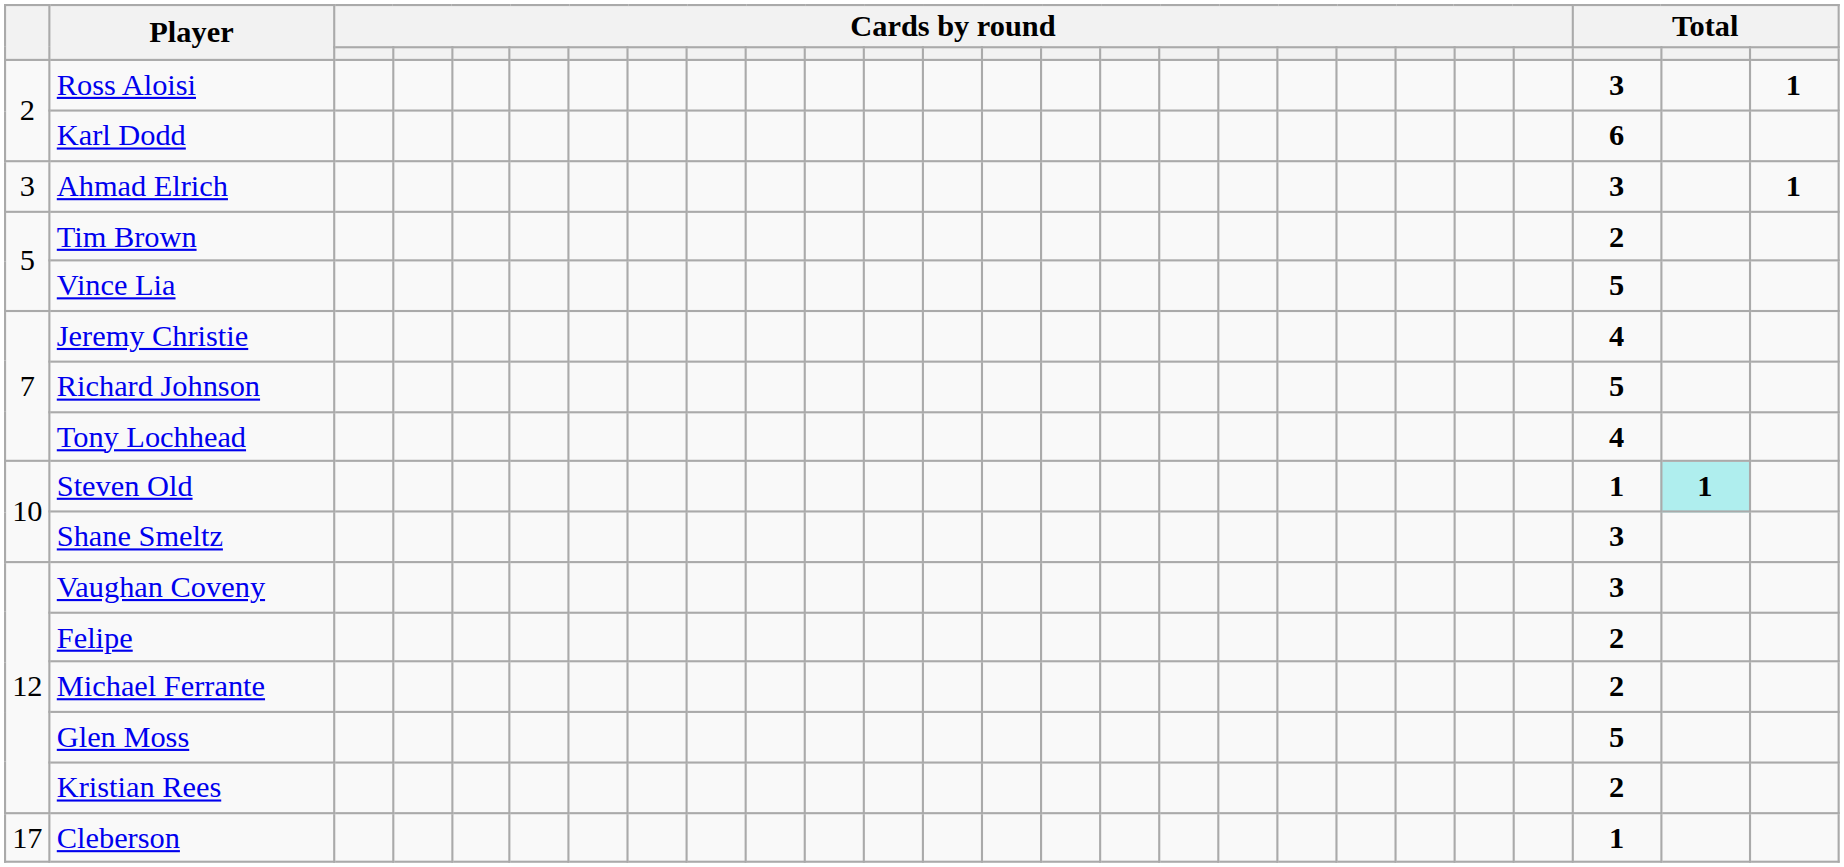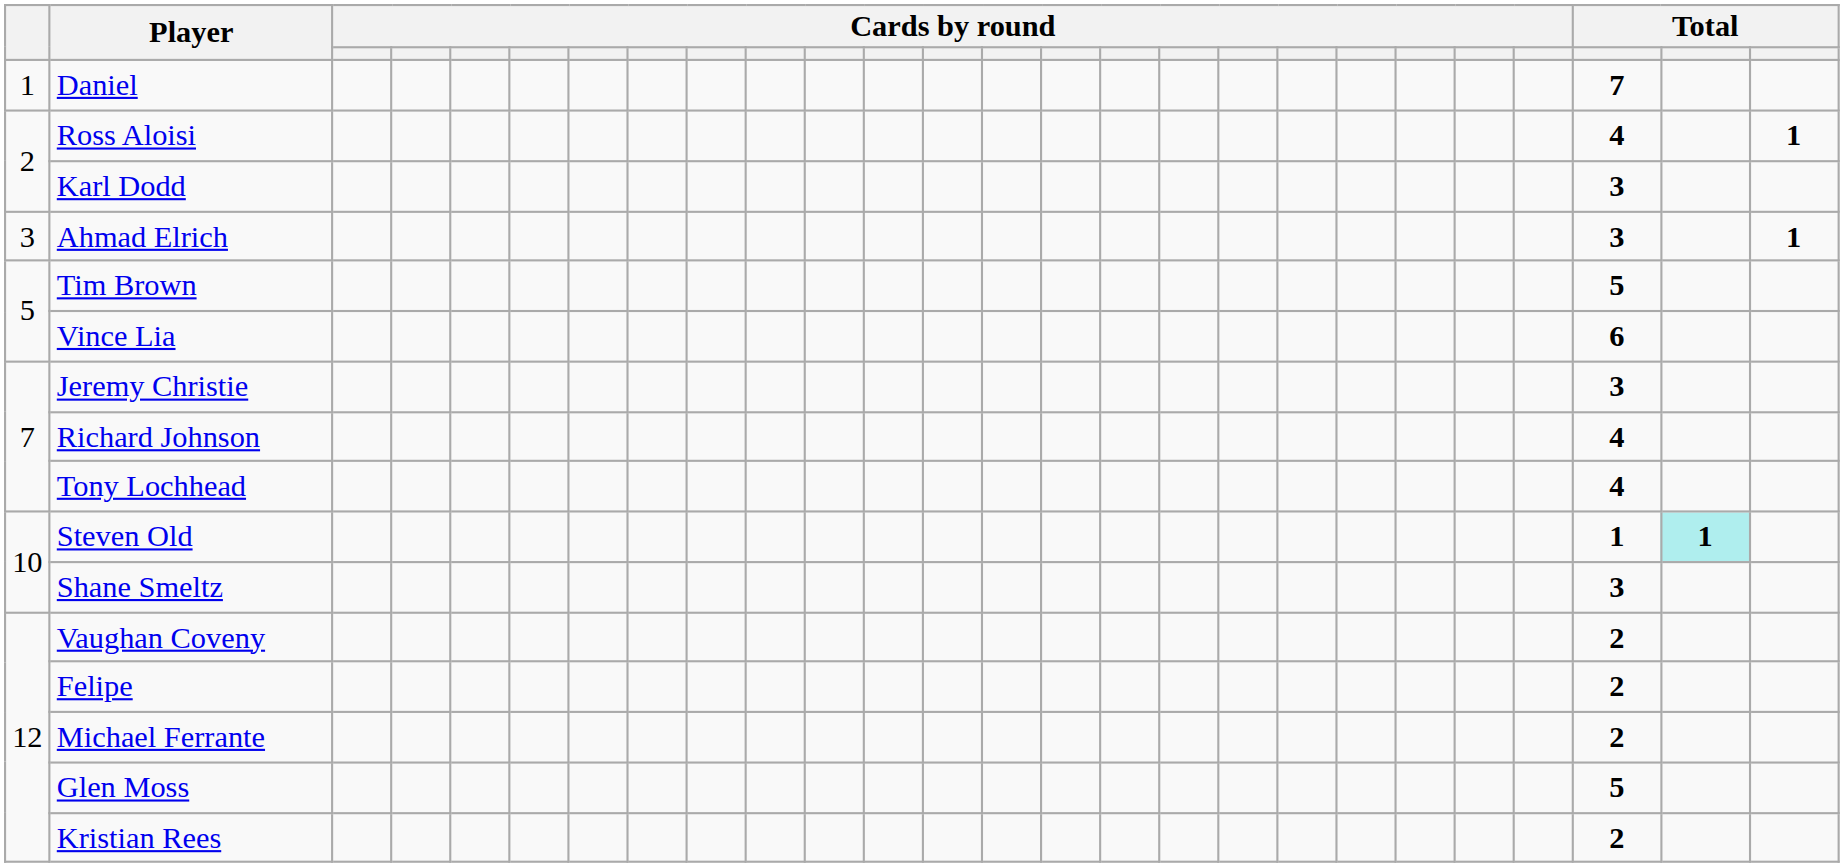+ row: 1 | Daniel | 7
Ross Aloisi | column 24: 3 -> 4
Karl Dodd | column 24: 6 -> 3
Tim Brown | column 24: 2 -> 5
Vince Lia | column 24: 5 -> 6
Jeremy Christie | column 24: 4 -> 3
Richard Johnson | column 24: 5 -> 4
Vaughan Coveny | column 24: 3 -> 2
- row: 17 | Cleberson | 1
